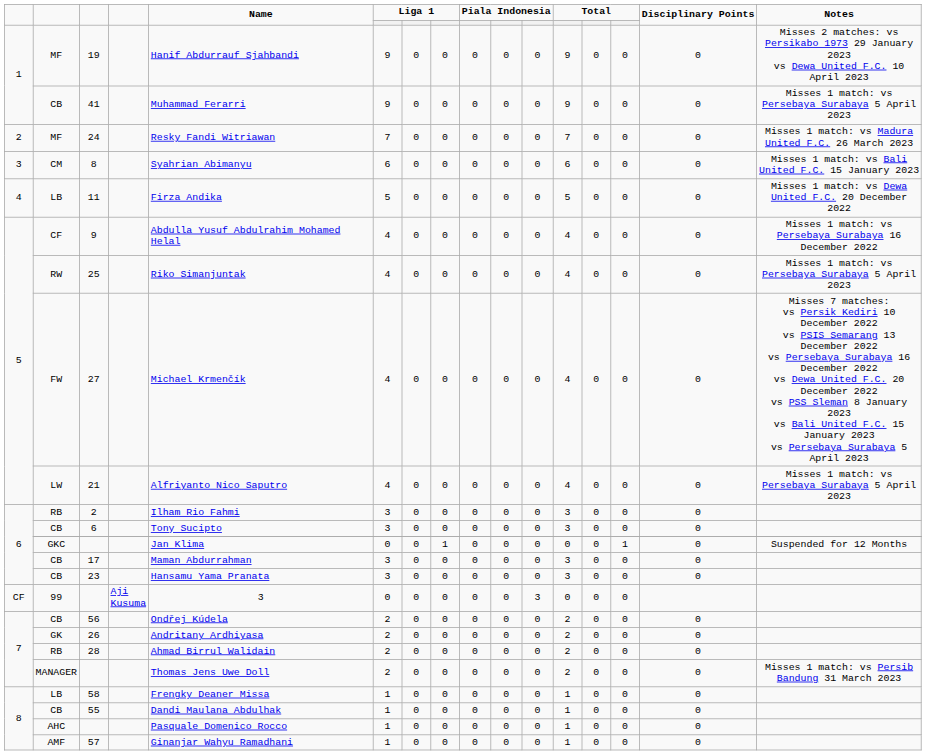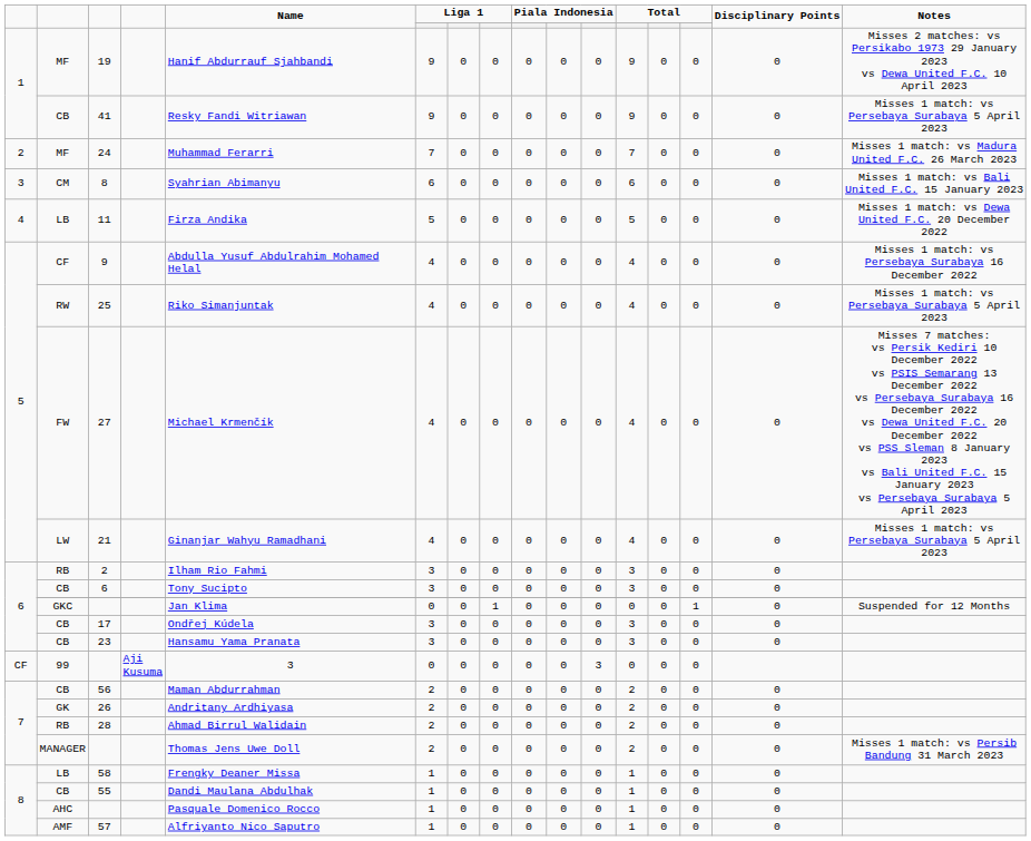41 | Name: Muhammad Ferarri -> Resky Fandi Witriawan
24 | Name: Resky Fandi Witriawan -> Muhammad Ferarri
21 | Name: Alfriyanto Nico Saputro -> Ginanjar Wahyu Ramadhani
17 | Name: Maman Abdurrahman -> Ondřej Kúdela
56 | Name: Ondřej Kúdela -> Maman Abdurrahman
57 | Name: Ginanjar Wahyu Ramadhani -> Alfriyanto Nico Saputro
